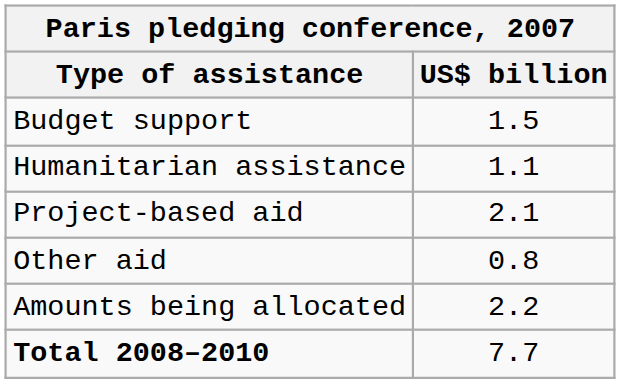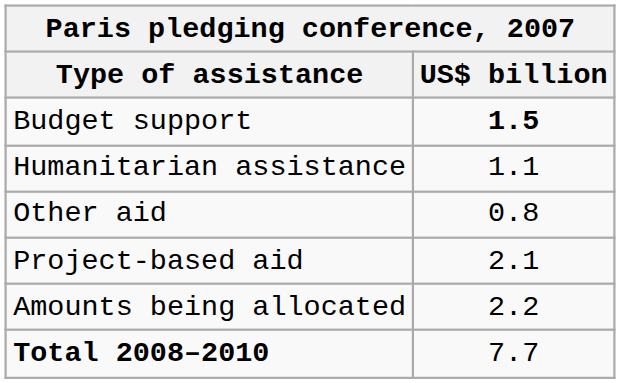Budget support | US$ billion: normal -> bold
rows swapped: Project-based aid <-> Other aid
